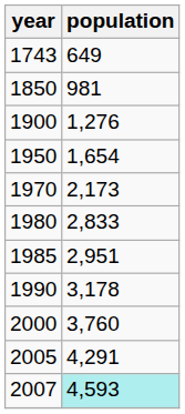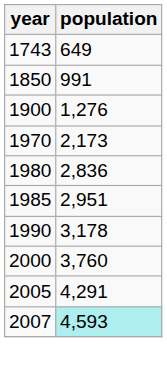1850 | population: 981 -> 991
- row: 1950 | 1,654
1980 | population: 2,833 -> 2,836
